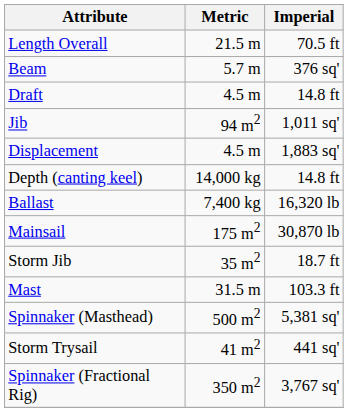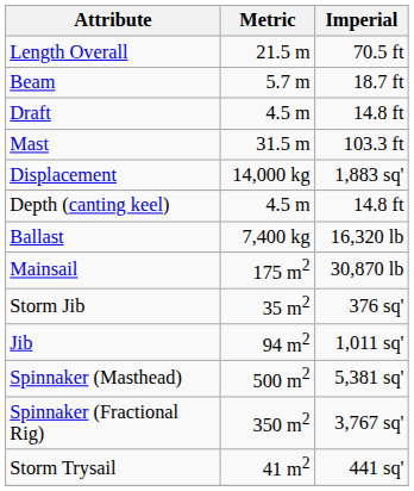Beam | Imperial: 376 sq' -> 18.7 ft
rows swapped: Mast <-> Jib
Displacement | Metric: 4.5 m -> 14,000 kg
Depth (canting keel) | Metric: 14,000 kg -> 4.5 m
Storm Jib | Imperial: 18.7 ft -> 376 sq'
rows swapped: Spinnaker (Fractional Rig) <-> Storm Trysail
